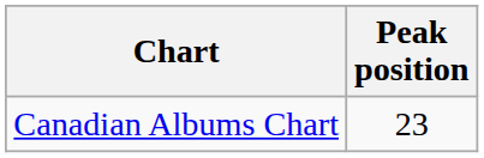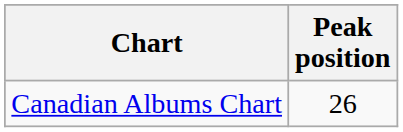Canadian Albums Chart | Peak position: 23 -> 26
